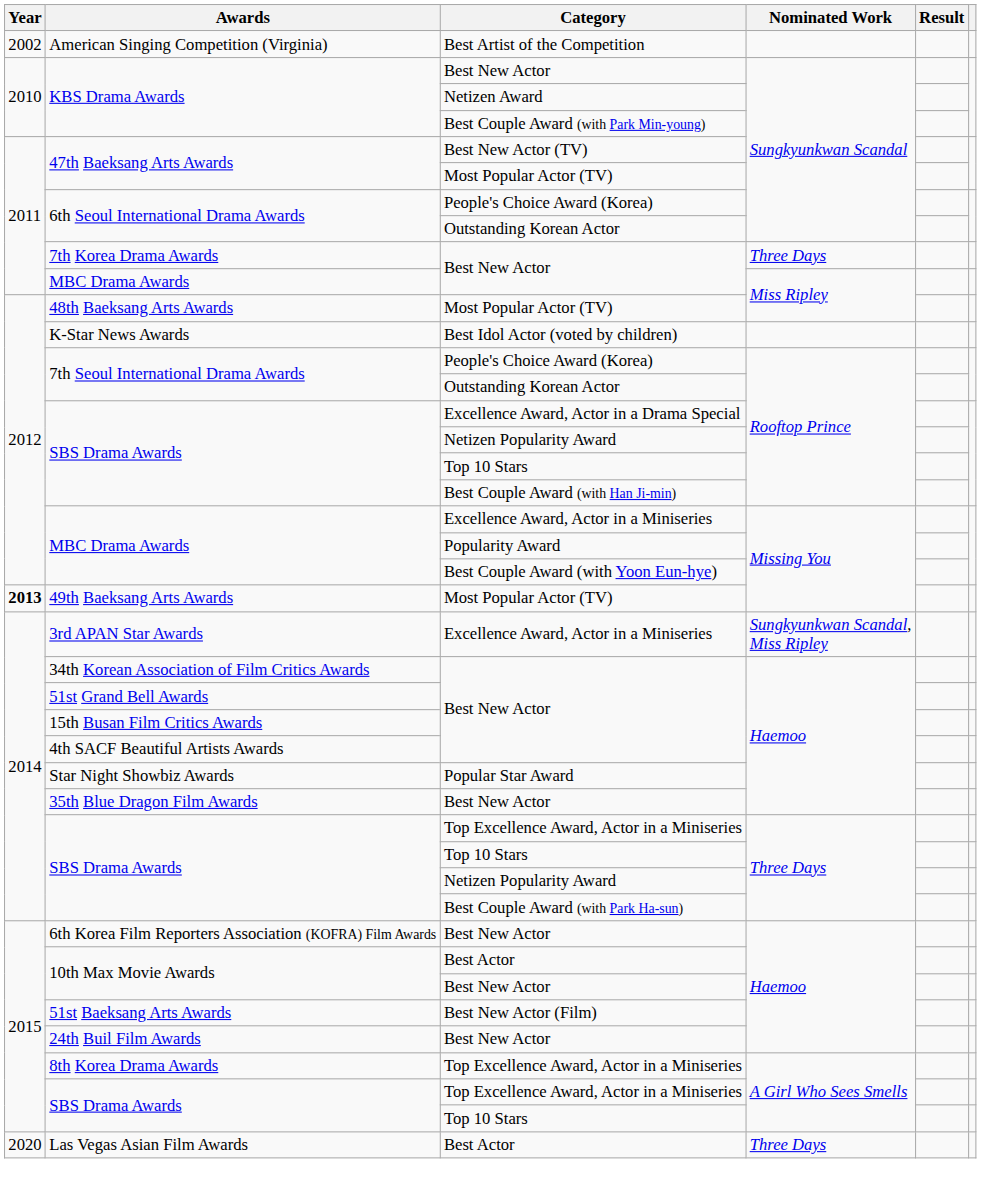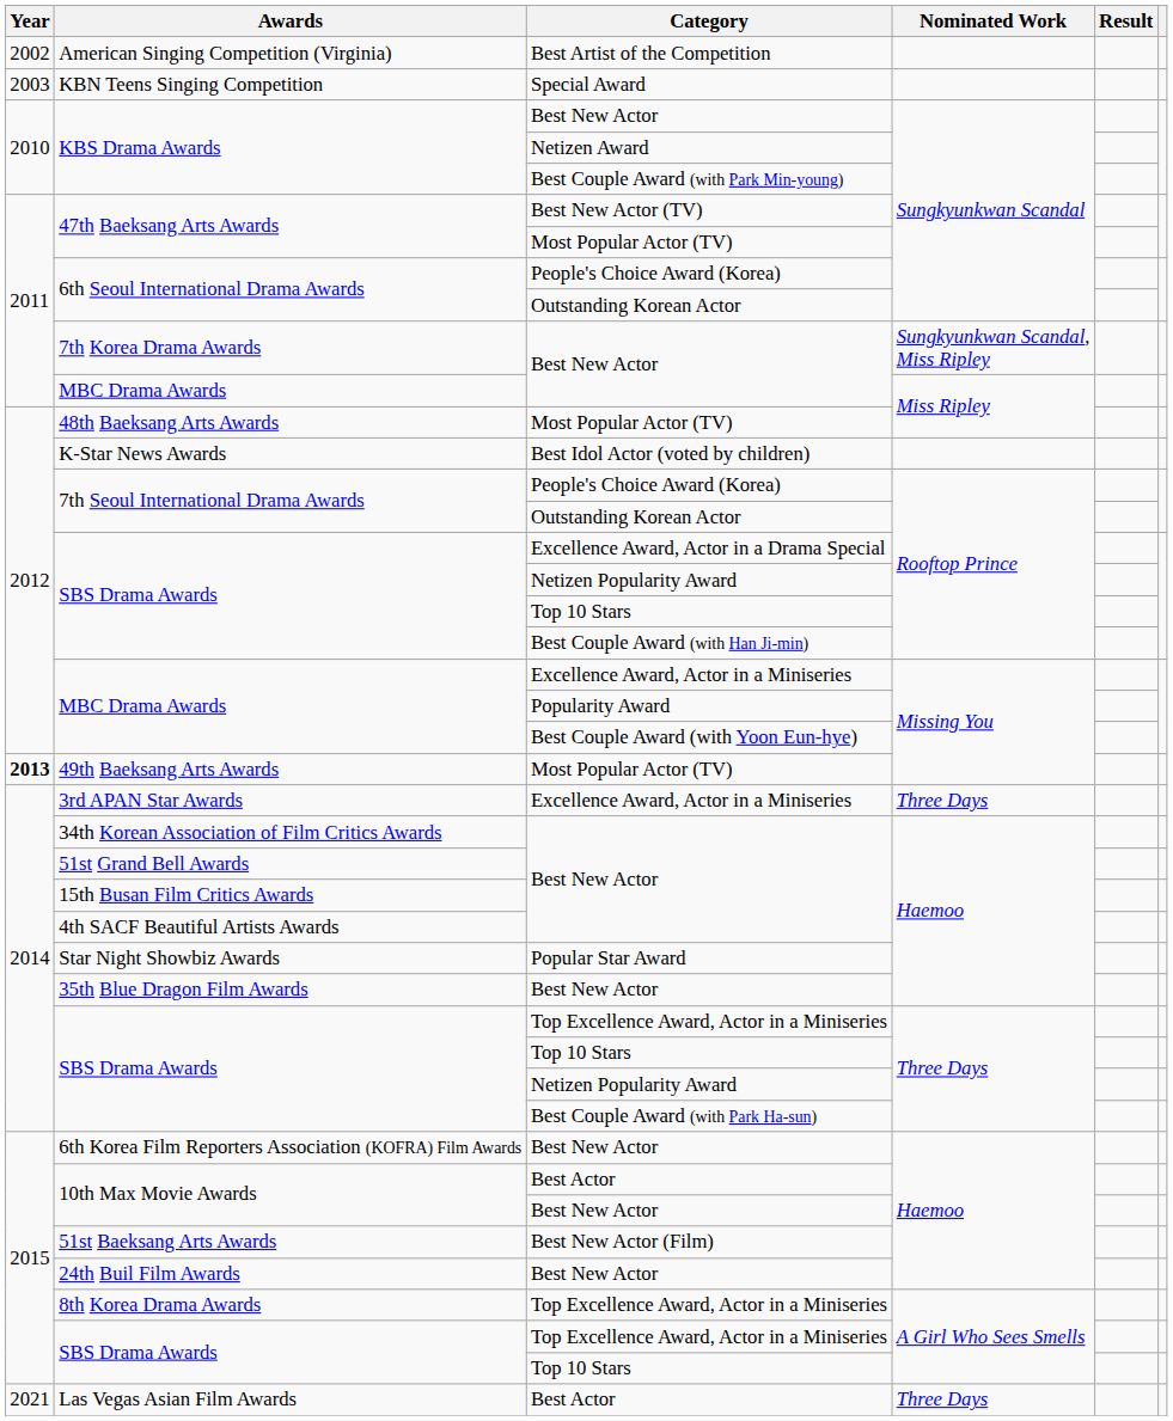+ row: 2003 | KBN Teens Singing Competition | Special Award
7th Korea Drama Awards | Nominated Work: Three Days -> Sungkyunkwan Scandal, Miss Ripley
3rd APAN Star Awards | Nominated Work: Sungkyunkwan Scandal, Miss Ripley -> Three Days
Las Vegas Asian Film Awards | Year: 2020 -> 2021
